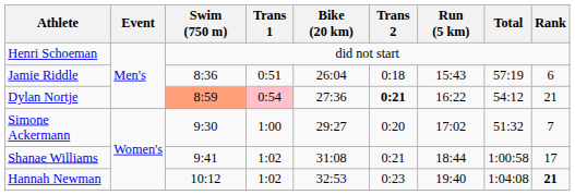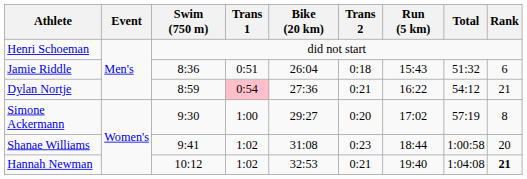Jamie Riddle | Total: 57:19 -> 51:32
Dylan Nortje | Swim (750 m): lightsalmon background -> no background
Dylan Nortje | Trans 2: bold -> normal
Simone Ackermann | Total: 51:32 -> 57:19
Simone Ackermann | Rank: 7 -> 8
Shanae Williams | Trans 2: 0:21 -> 0:23
Shanae Williams | Rank: 17 -> 20
Hannah Newman | Trans 2: 0:23 -> 0:21
